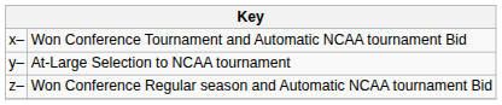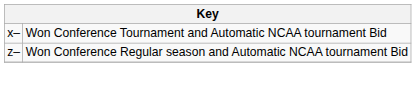- row: y– | At-Large Selection to NCAA tournament
